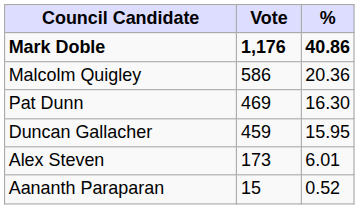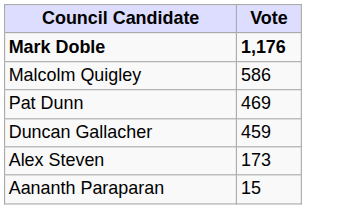- column: % | 40.86 | 20.36 | 16.30 | 15.95 | 6.01 | 0.52
